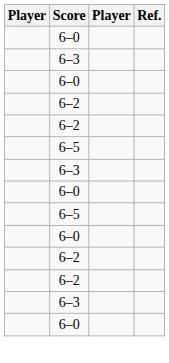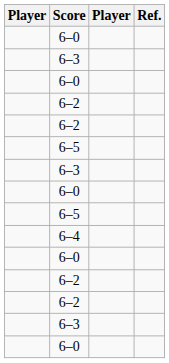+ row: 6–4
